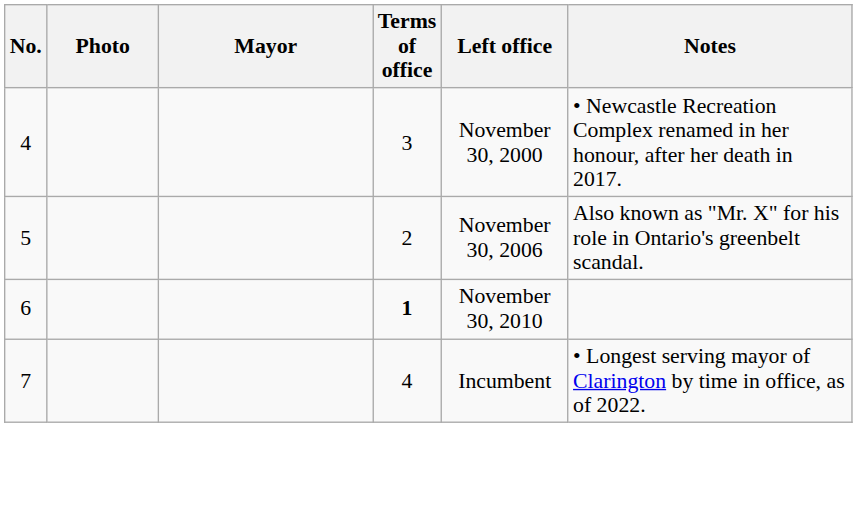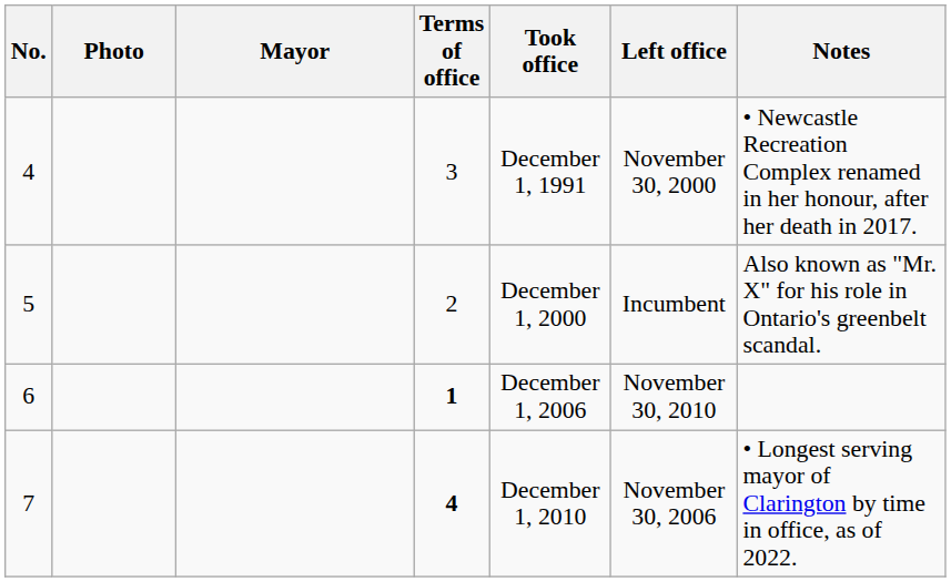+ column: Took office | December 1, 1991 | December 1, 2000 | December 1, 2006 | December 1, 2010
5 | Left office: November 30, 2006 -> Incumbent
7 | Terms of office: normal -> bold
7 | Left office: Incumbent -> November 30, 2006
